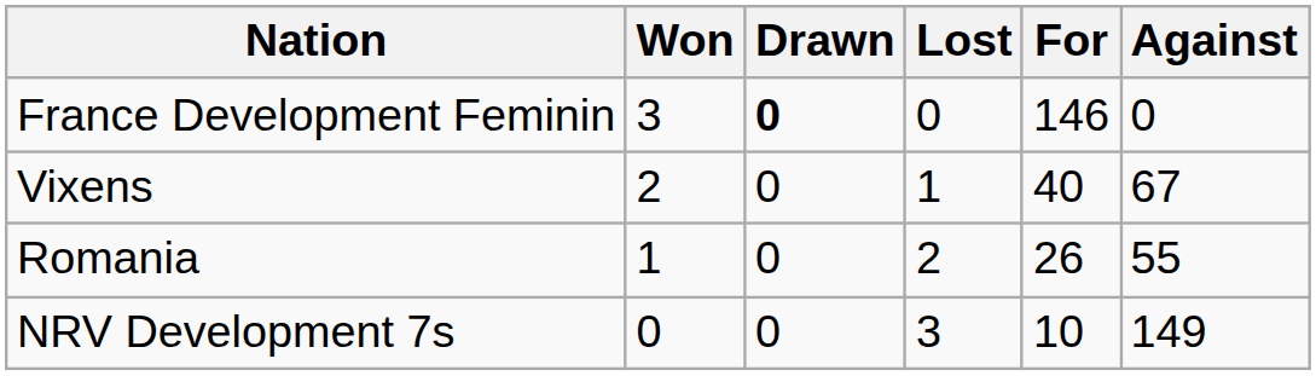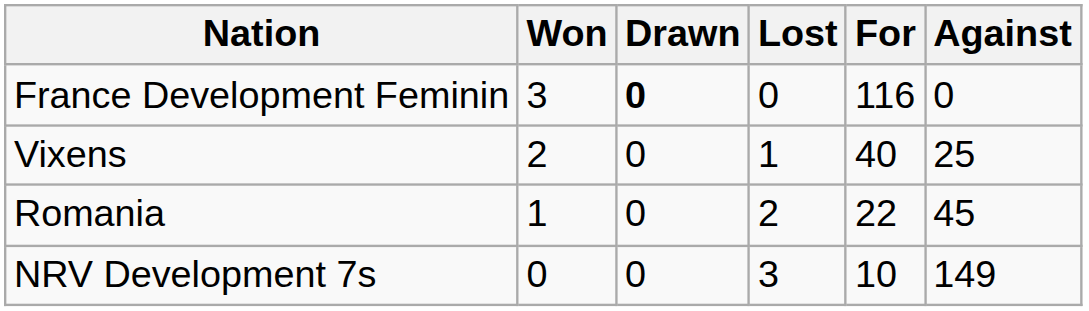France Development Feminin | For: 146 -> 116
Vixens | Against: 67 -> 25
Romania | For: 26 -> 22
Romania | Against: 55 -> 45
